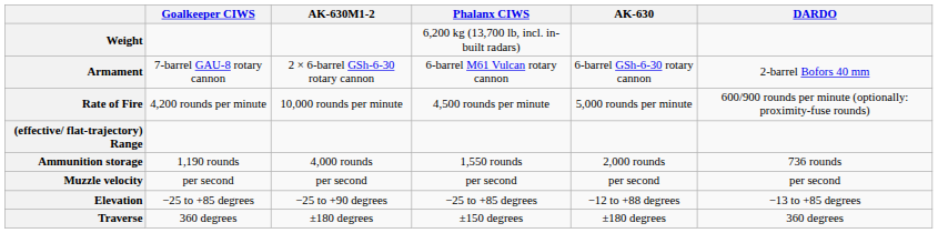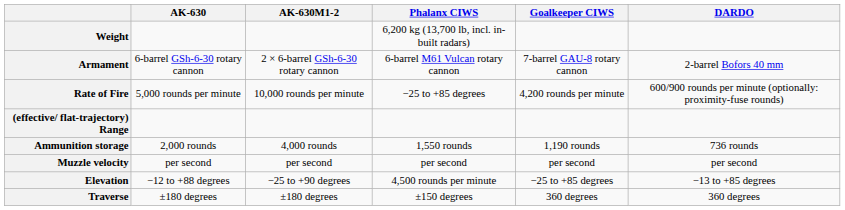columns swapped: AK-630 <-> Goalkeeper CIWS
Rate of Fire | Phalanx CIWS: 4,500 rounds per minute -> −25 to +85 degrees
Elevation | Phalanx CIWS: −25 to +85 degrees -> 4,500 rounds per minute
